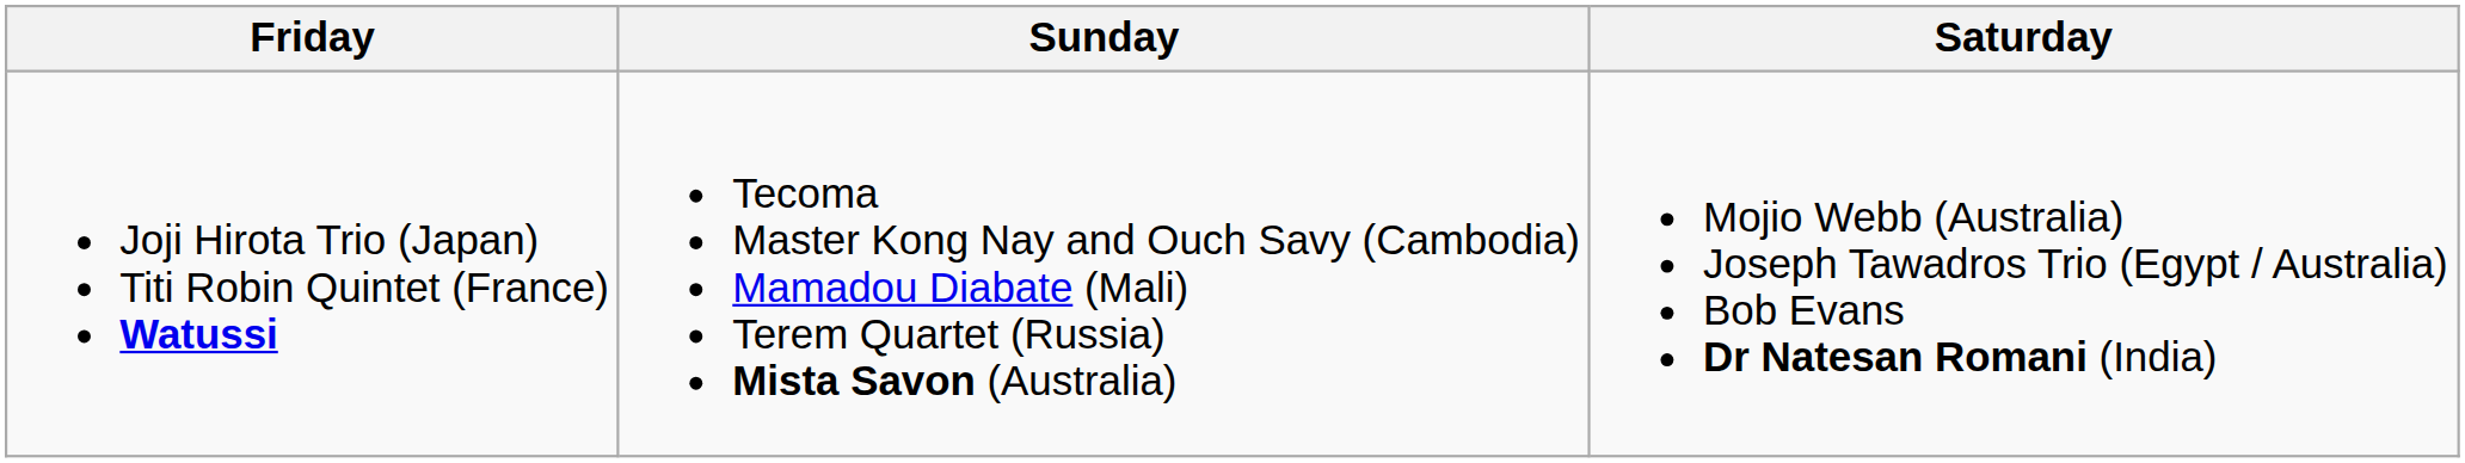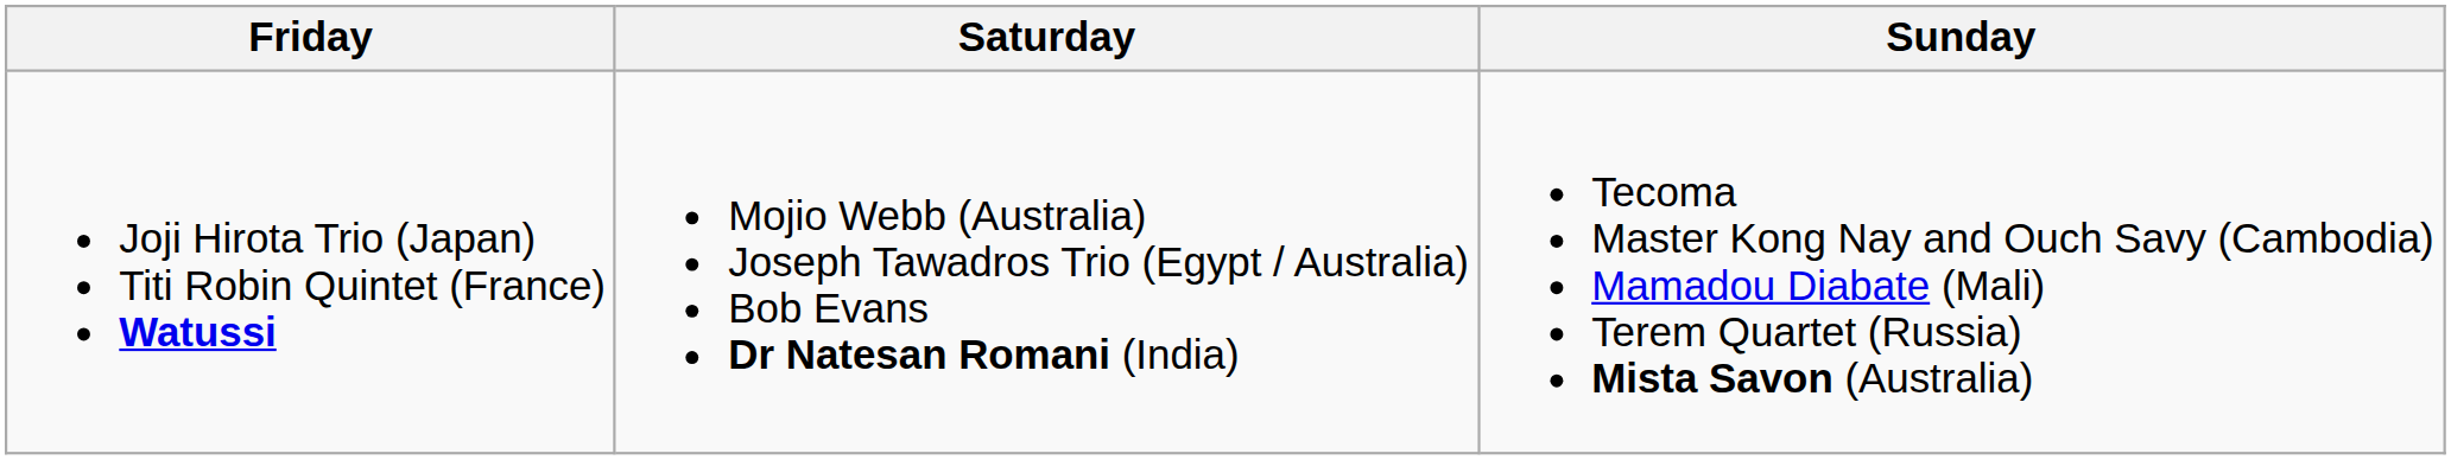columns swapped: Saturday <-> Sunday
